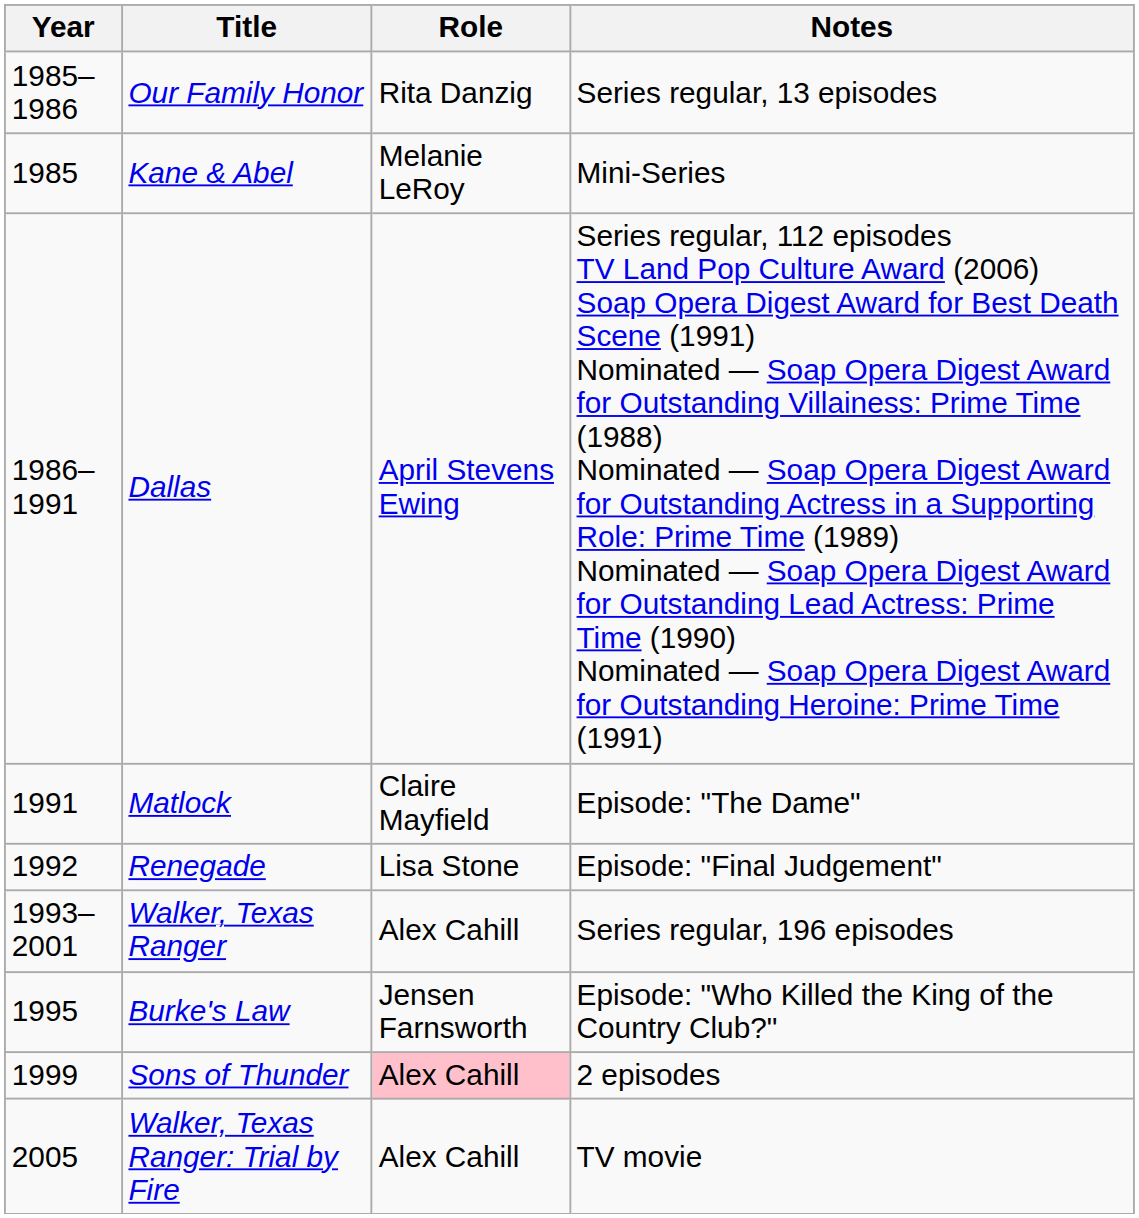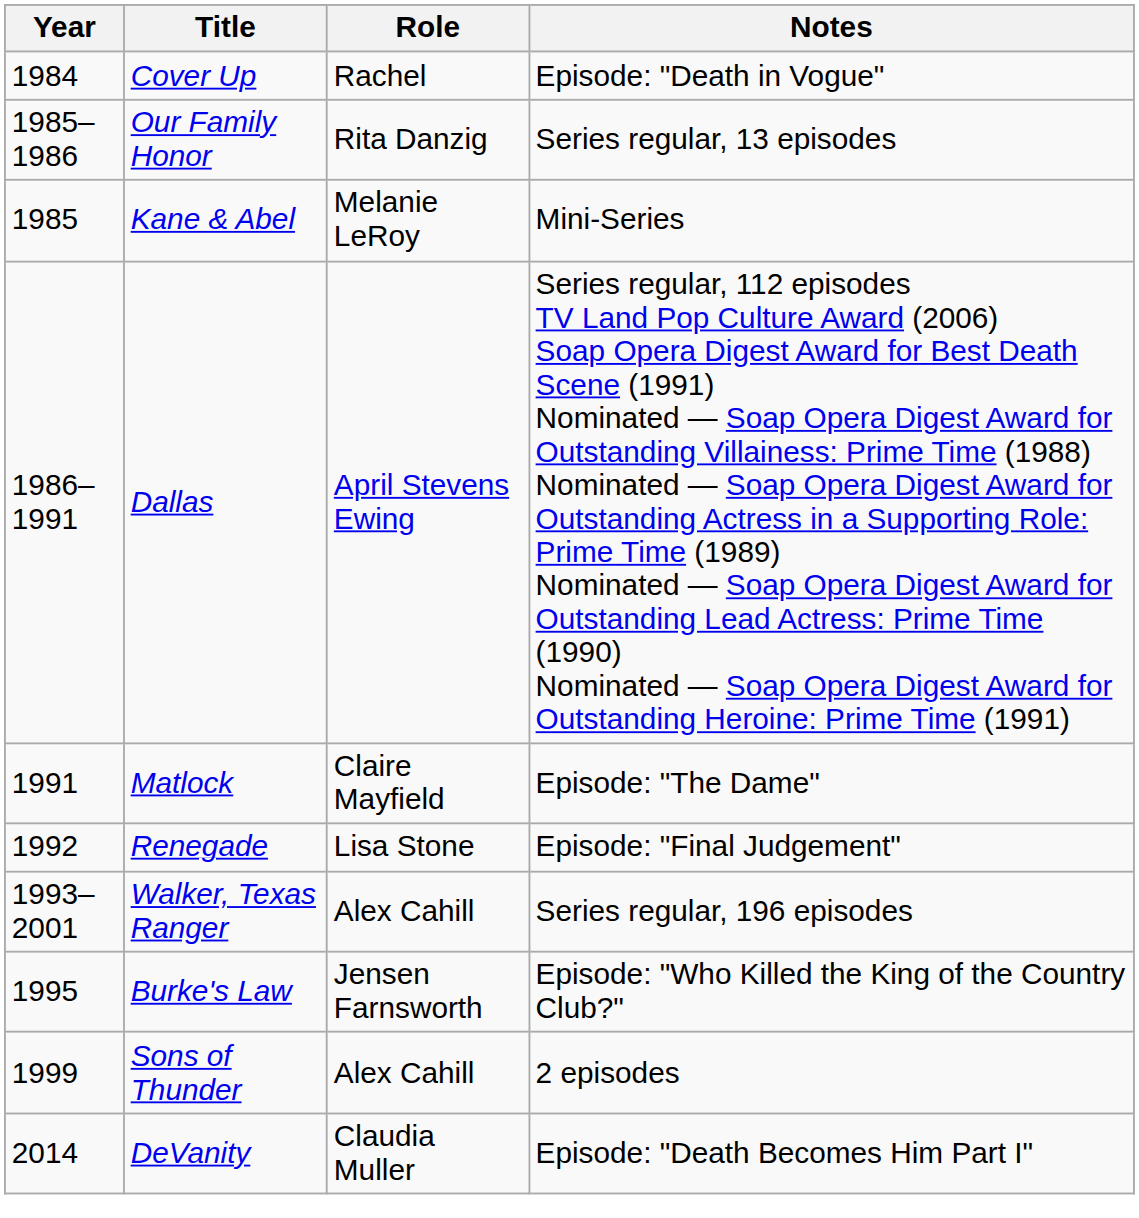+ row: 1984 | Cover Up | Rachel | Episode: "Death in Vogue"
Sons of Thunder | Role: pink background -> no background
- row: 2005 | Walker, Texas Ranger: Trial by Fire | Alex Cahill | TV movie
+ row: 2014 | DeVanity | Claudia Muller | Episode: "Death Becomes Him Part I"
